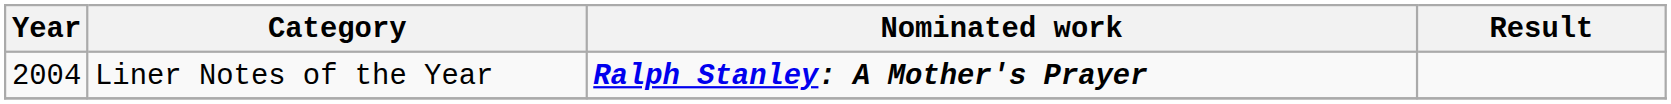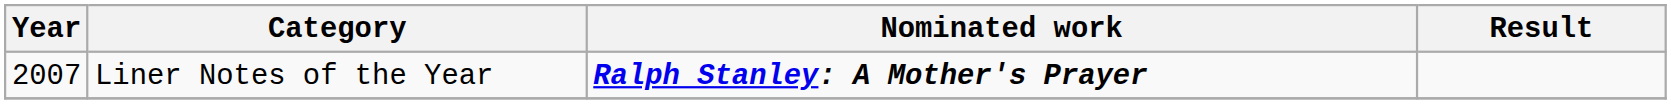Liner Notes of the Year | Year: 2004 -> 2007
